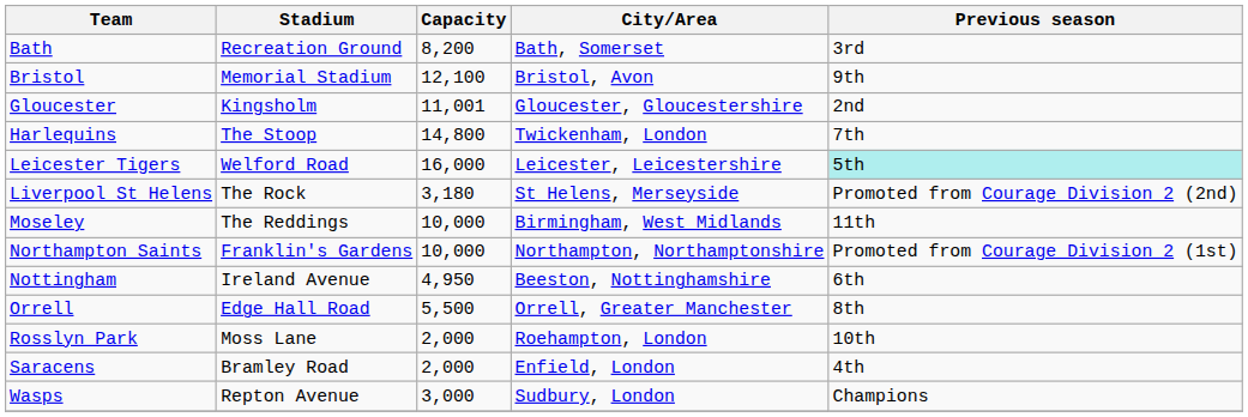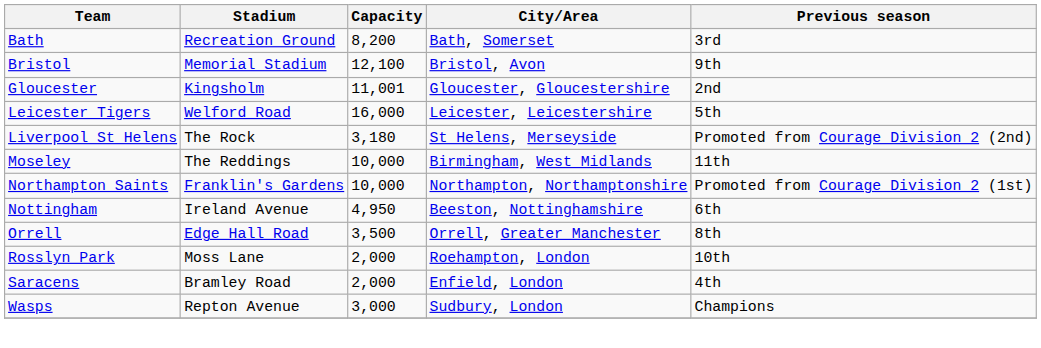- row: Harlequins | The Stoop | 14,800 | Twickenham, London | 7th
Leicester Tigers | Previous season: paleturquoise background -> no background
Orrell | Capacity: 5,500 -> 3,500
